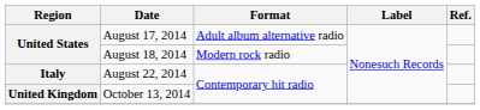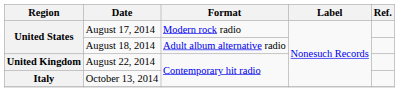August 17, 2014 | Format: Adult album alternative radio -> Modern rock radio
August 18, 2014 | Format: Modern rock radio -> Adult album alternative radio
August 22, 2014 | Region: Italy -> United Kingdom
October 13, 2014 | Region: United Kingdom -> Italy
